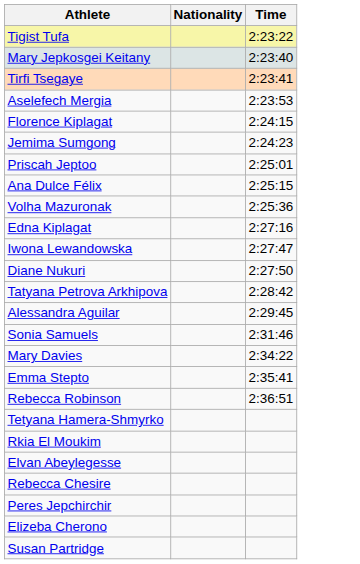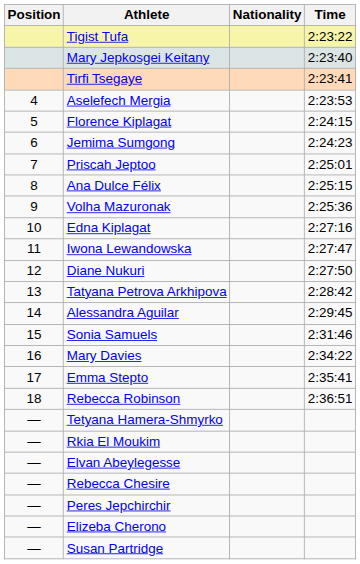+ column: Position | 4 | 5 | 6 | 7 | 8 | 9 | 10 | 11 | 12 | 13 | 14 | 15 | 16 | 17 | 18 | — | — | — | — | — | — | —
